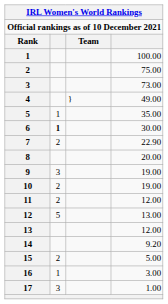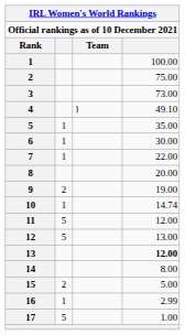4 | column 4: 49.00 -> 49.10
6 | column 2: bold -> normal
7 | column 2: 2 -> 1
7 | column 4: 22.90 -> 22.00
9 | column 2: 3 -> 2
10 | column 2: 2 -> 1
10 | column 4: 19.00 -> 14.74
11 | column 2: 2 -> 5
13 | column 4: normal -> bold
14 | column 4: 9.20 -> 8.00
16 | column 4: 3.00 -> 2.99
17 | column 2: 3 -> 5
